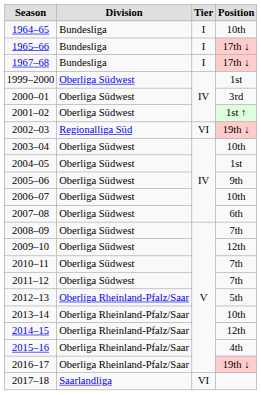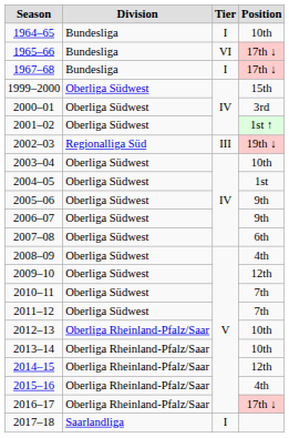1965–66 | Tier: I -> VI
1999–2000 | Position: 1st -> 15th
2002–03 | Tier: VI -> III
2006–07 | Position: 10th -> 9th
2008–09 | Position: 7th -> 4th
2012–13 | Position: 5th -> 10th
2016–17 | Position: 19th ↓ -> 17th ↓
2017–18 | Tier: VI -> I
